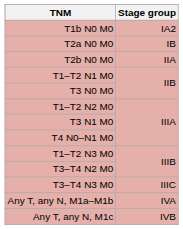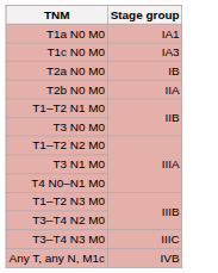+ row: T1a N0 M0 | IA1
- row: T1b N0 M0 | IA2
+ row: T1c N0 M0 | IA3
- row: Any T, any N, M1a–M1b | IVA
